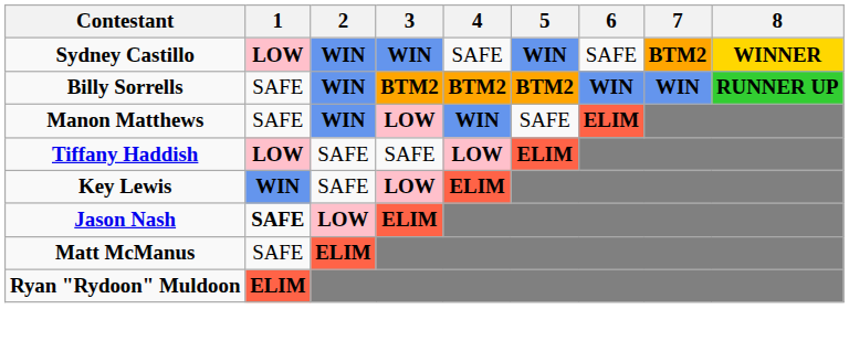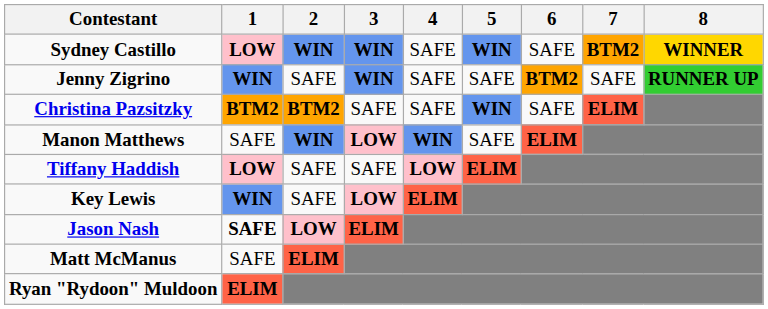- row: Billy Sorrells | SAFE | WIN | BTM2 | BTM2 | BTM2 | WIN | WIN | RUNNER UP
+ row: Jenny Zigrino | WIN | SAFE | WIN | SAFE | SAFE | BTM2 | SAFE | RUNNER UP
+ row: Christina Pazsitzky | BTM2 | BTM2 | SAFE | SAFE | WIN | SAFE | ELIM
